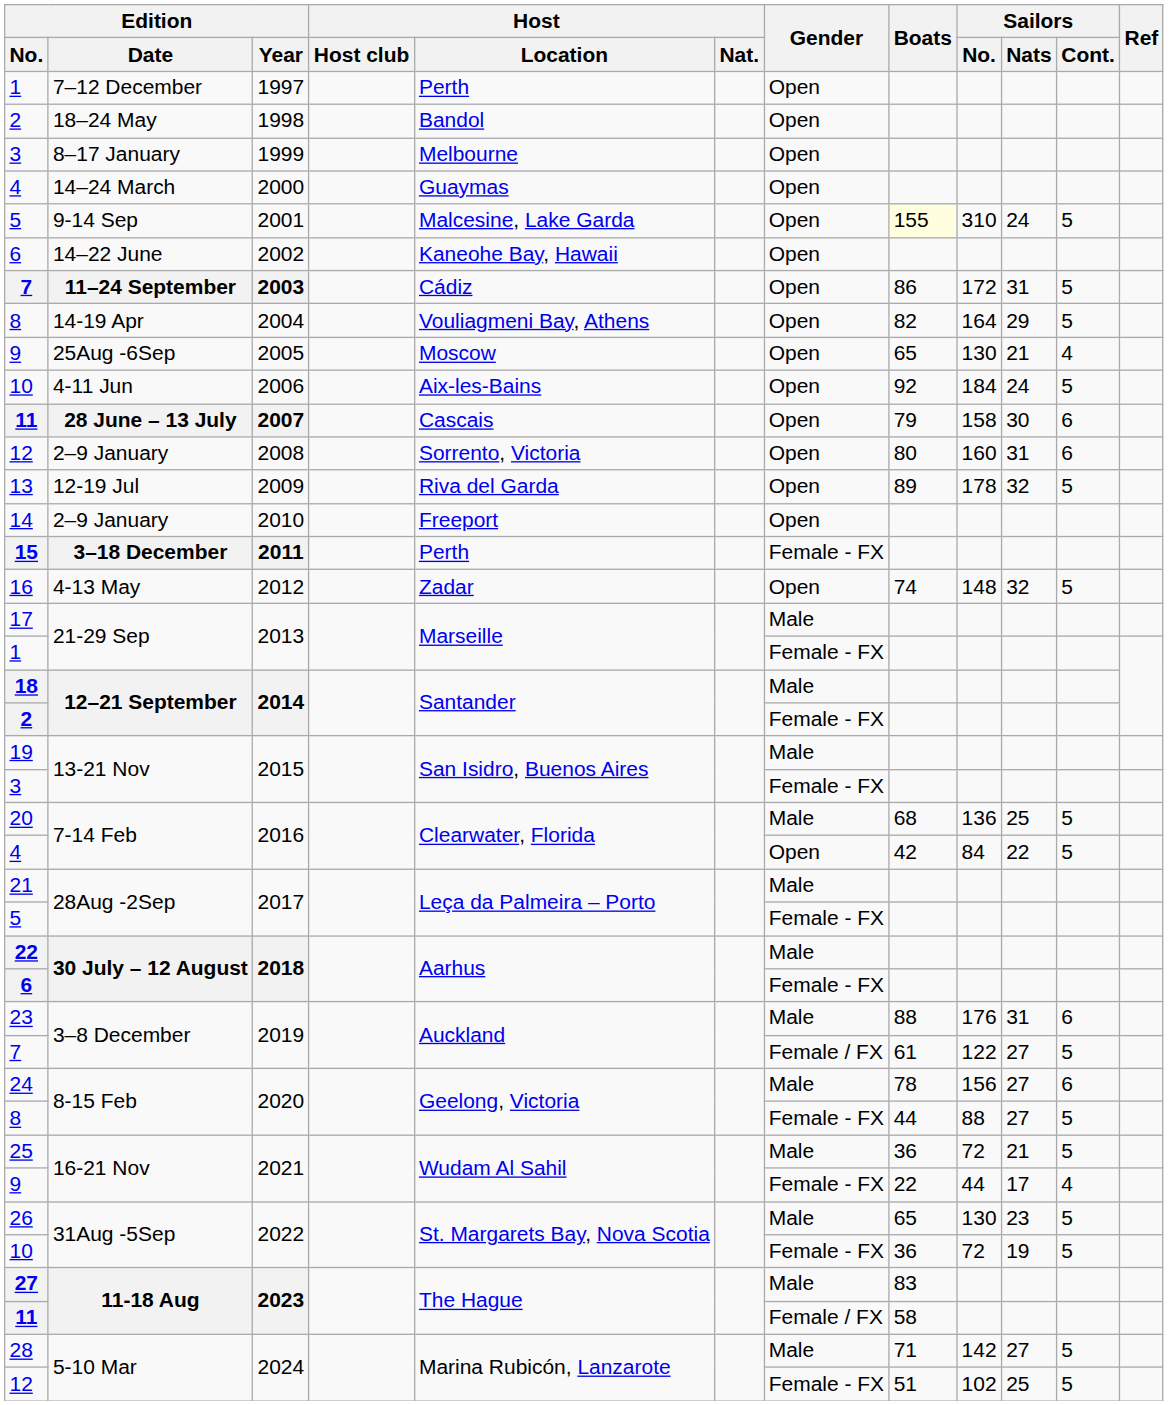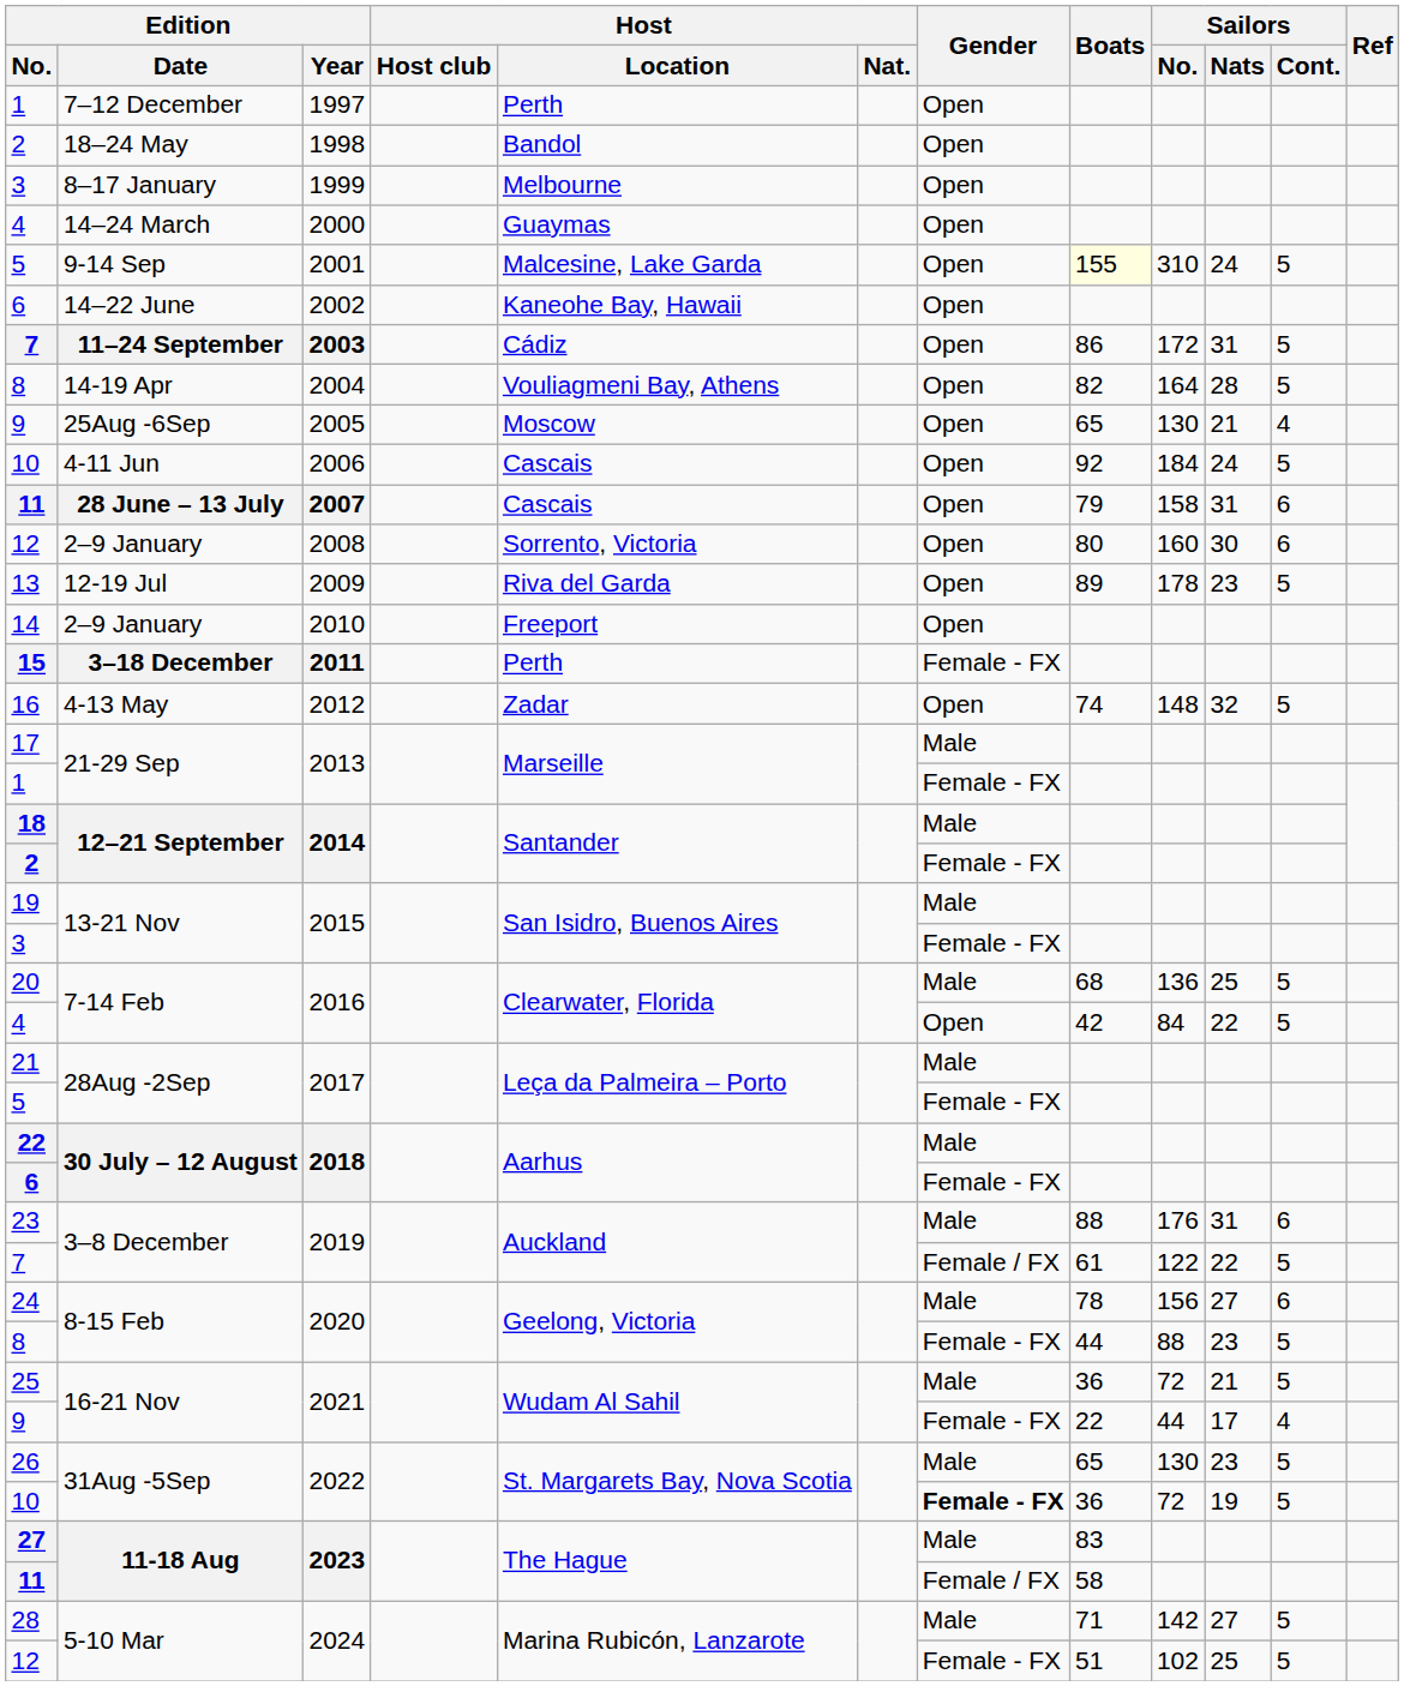8 / 2004 | Sailors / Nats: 29 -> 28
10 / 2006 | Host / Location: Aix-les-Bains -> Cascais
11 / 2007 | Sailors / Nats: 30 -> 31
12 / 2008 | Sailors / Nats: 31 -> 30
13 | Sailors / Nats: 32 -> 23
7 / 2019 | Sailors / Nats: 27 -> 22
8 / 2020 | Sailors / Nats: 27 -> 23
10 / 2022 | Gender: normal -> bold
